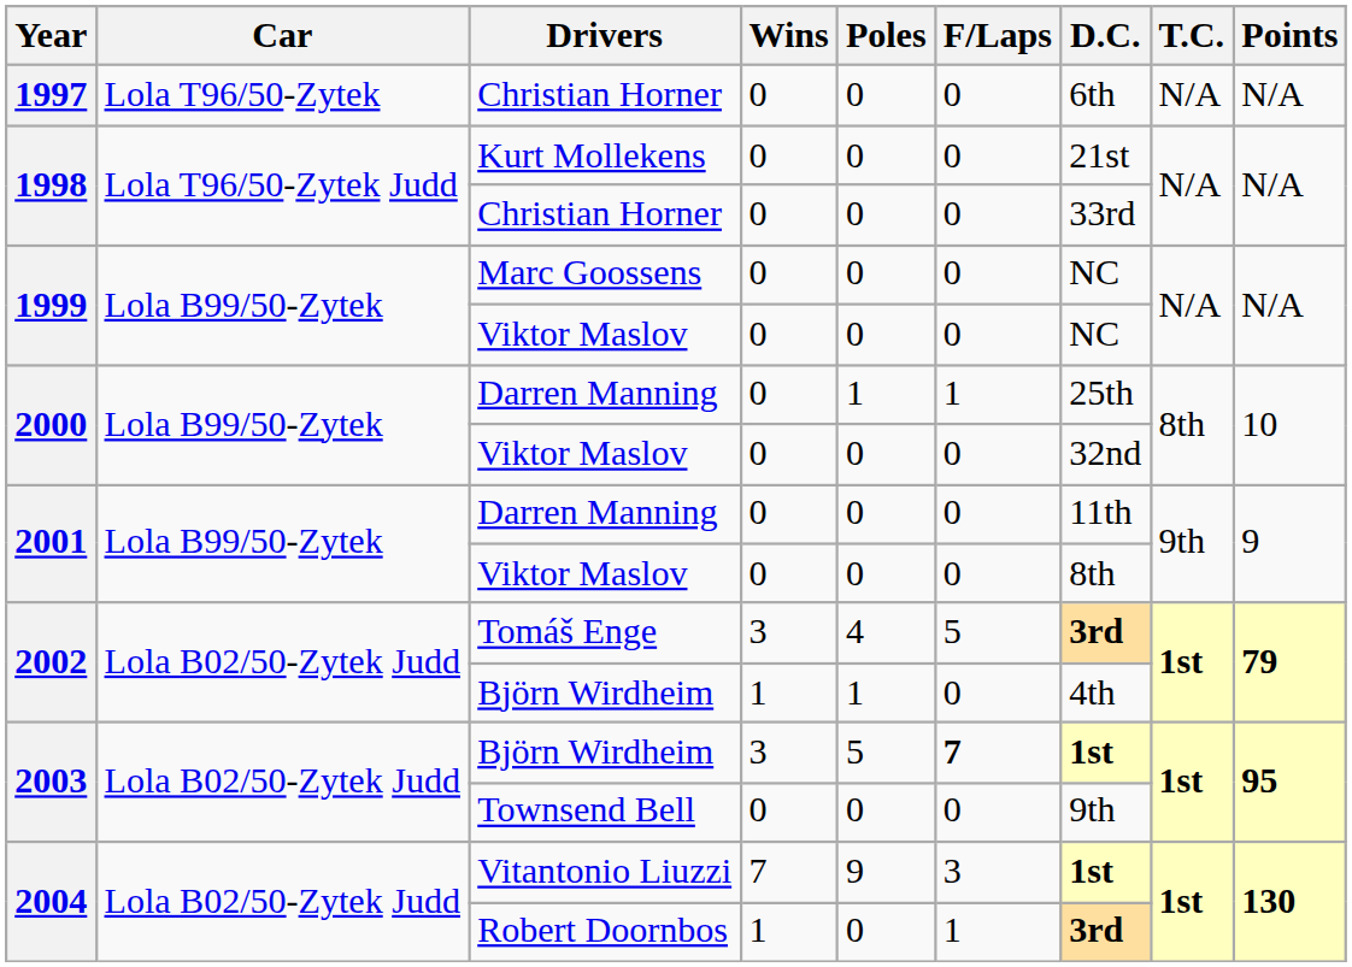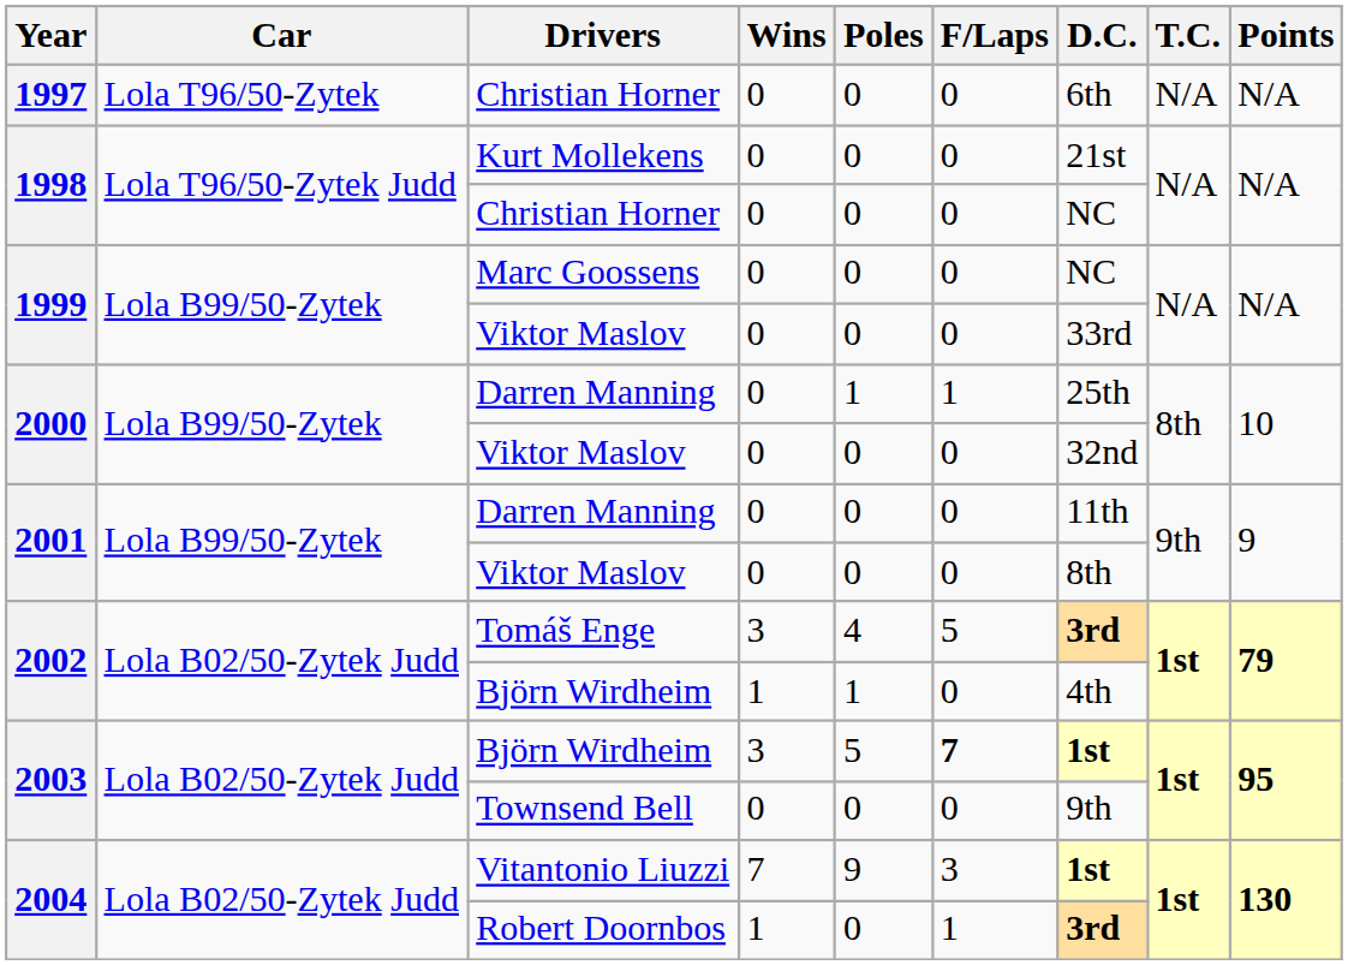1998 / Christian Horner | D.C.: 33rd -> NC
1999 / Viktor Maslov | D.C.: NC -> 33rd
